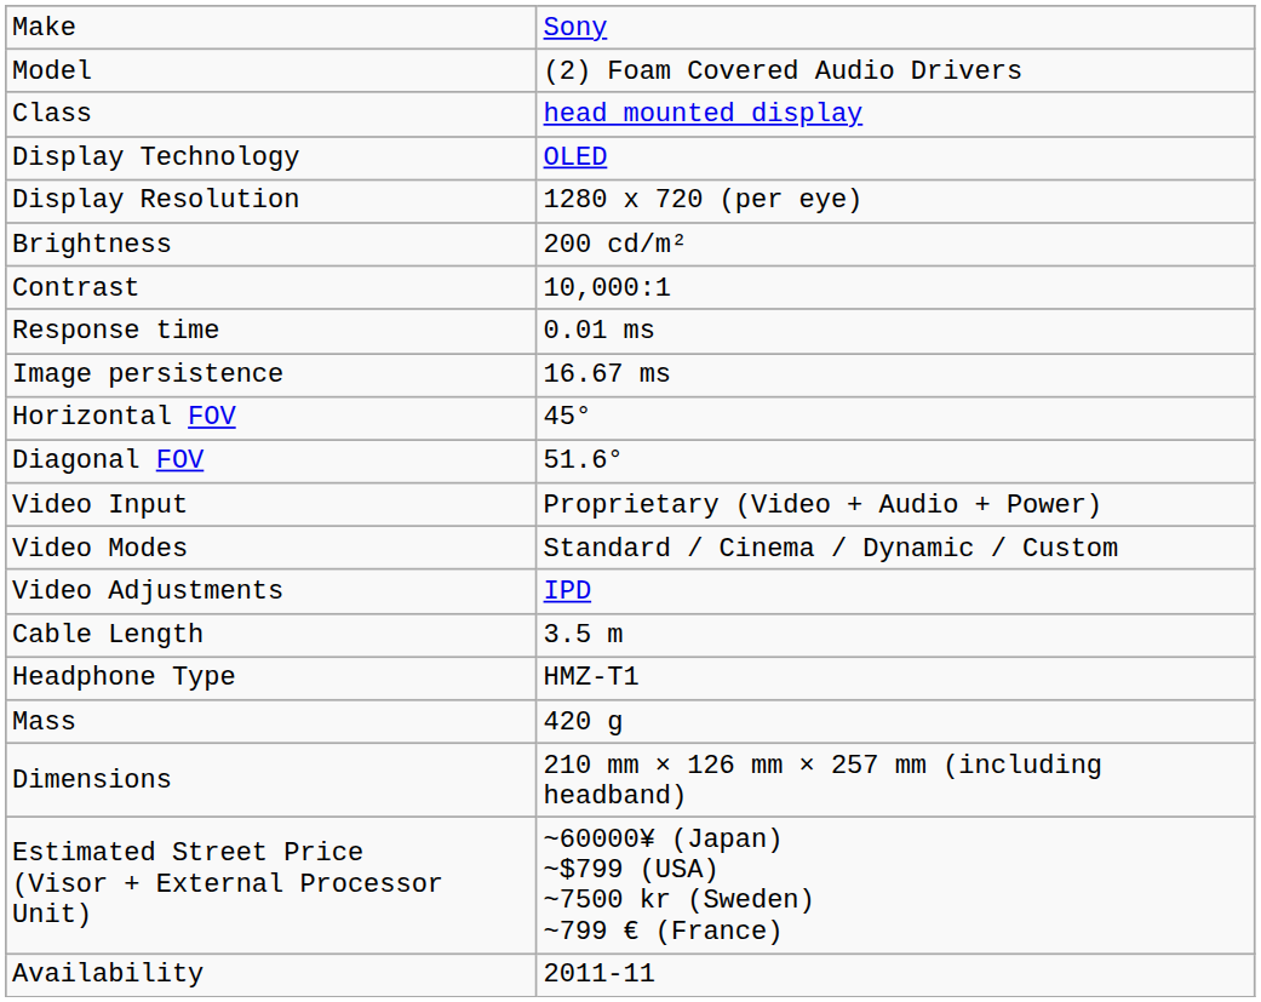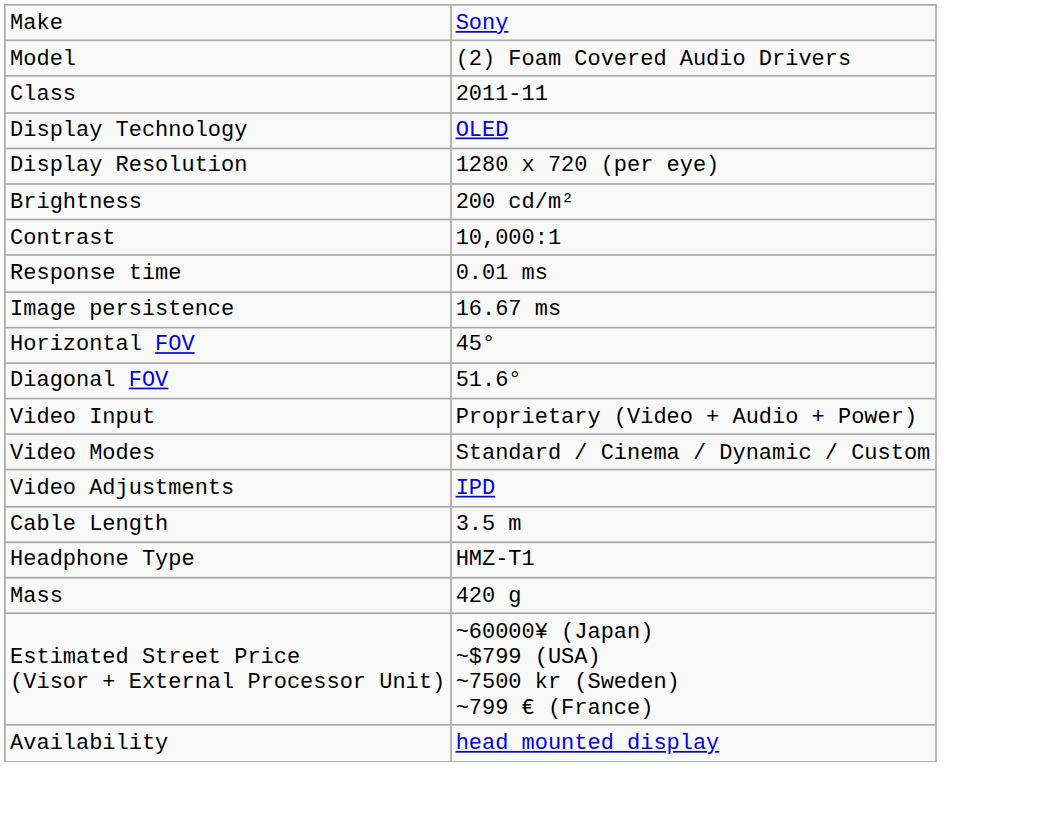Class | column 2: head mounted display -> 2011-11
- row: Dimensions | 210 mm × 126 mm × 257 mm (including headband)
Availability | column 2: 2011-11 -> head mounted display
